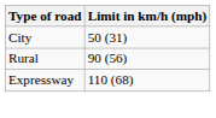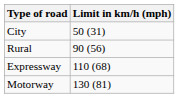+ row: Motorway | 130 (81)
